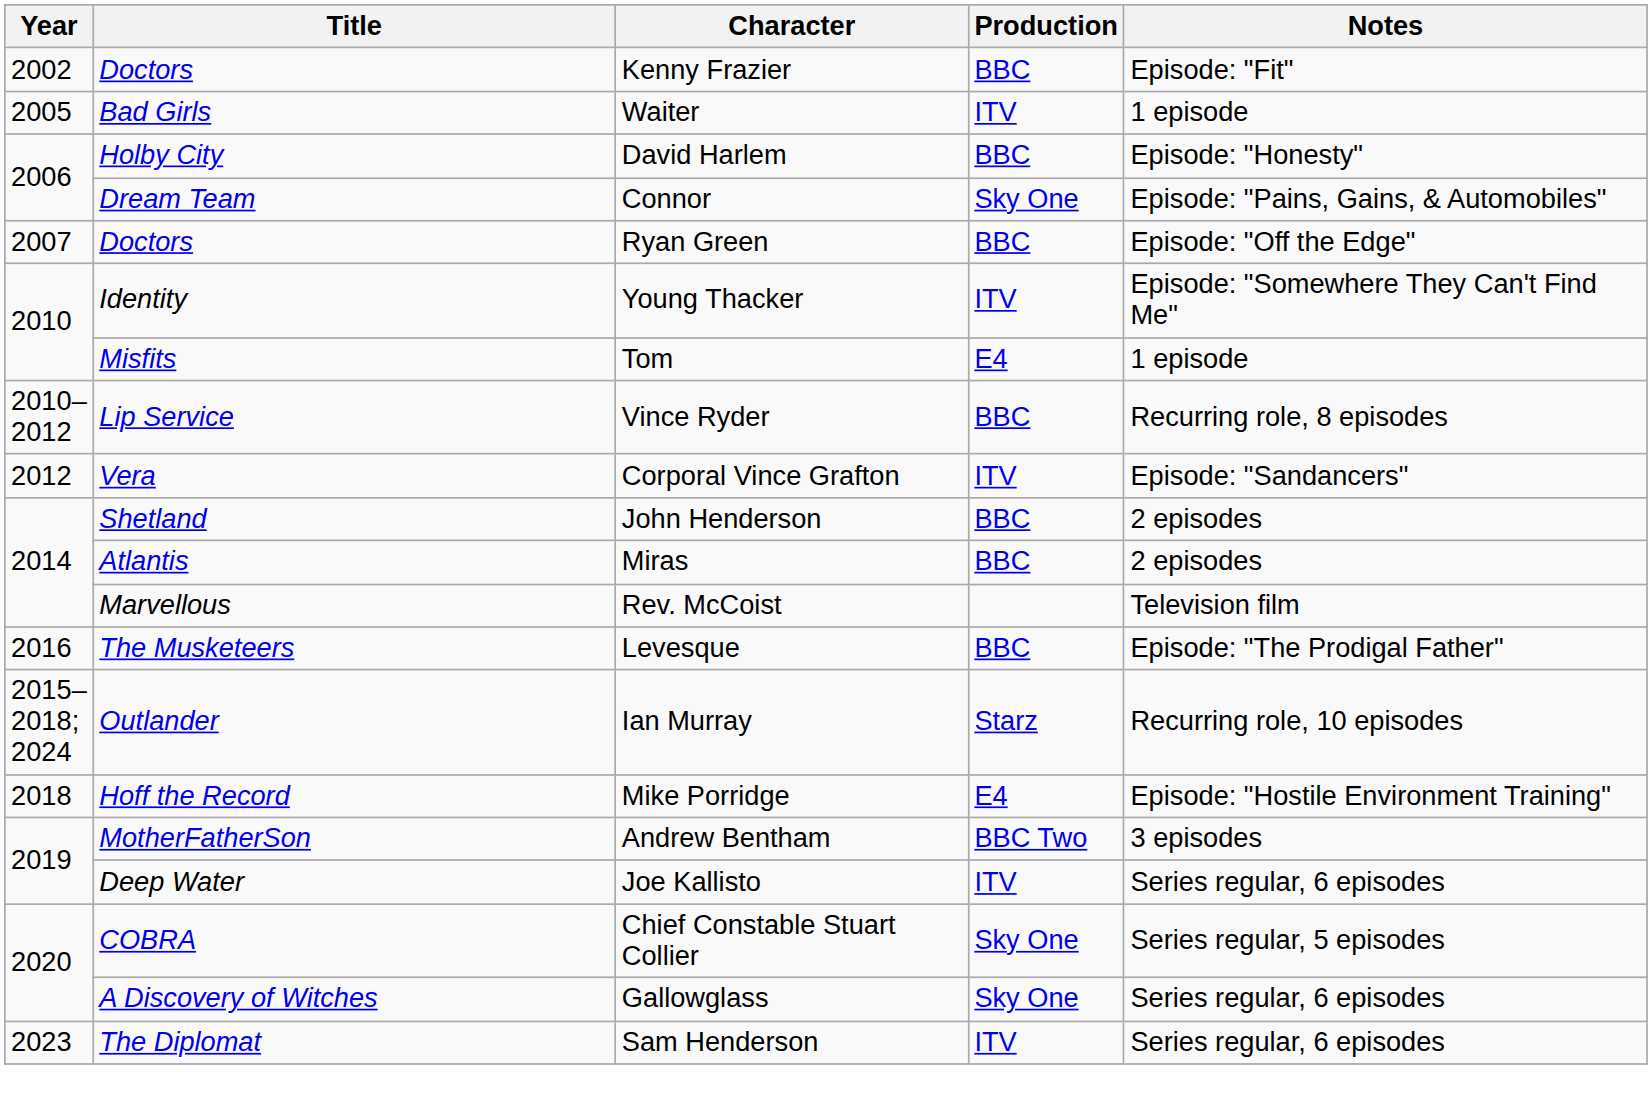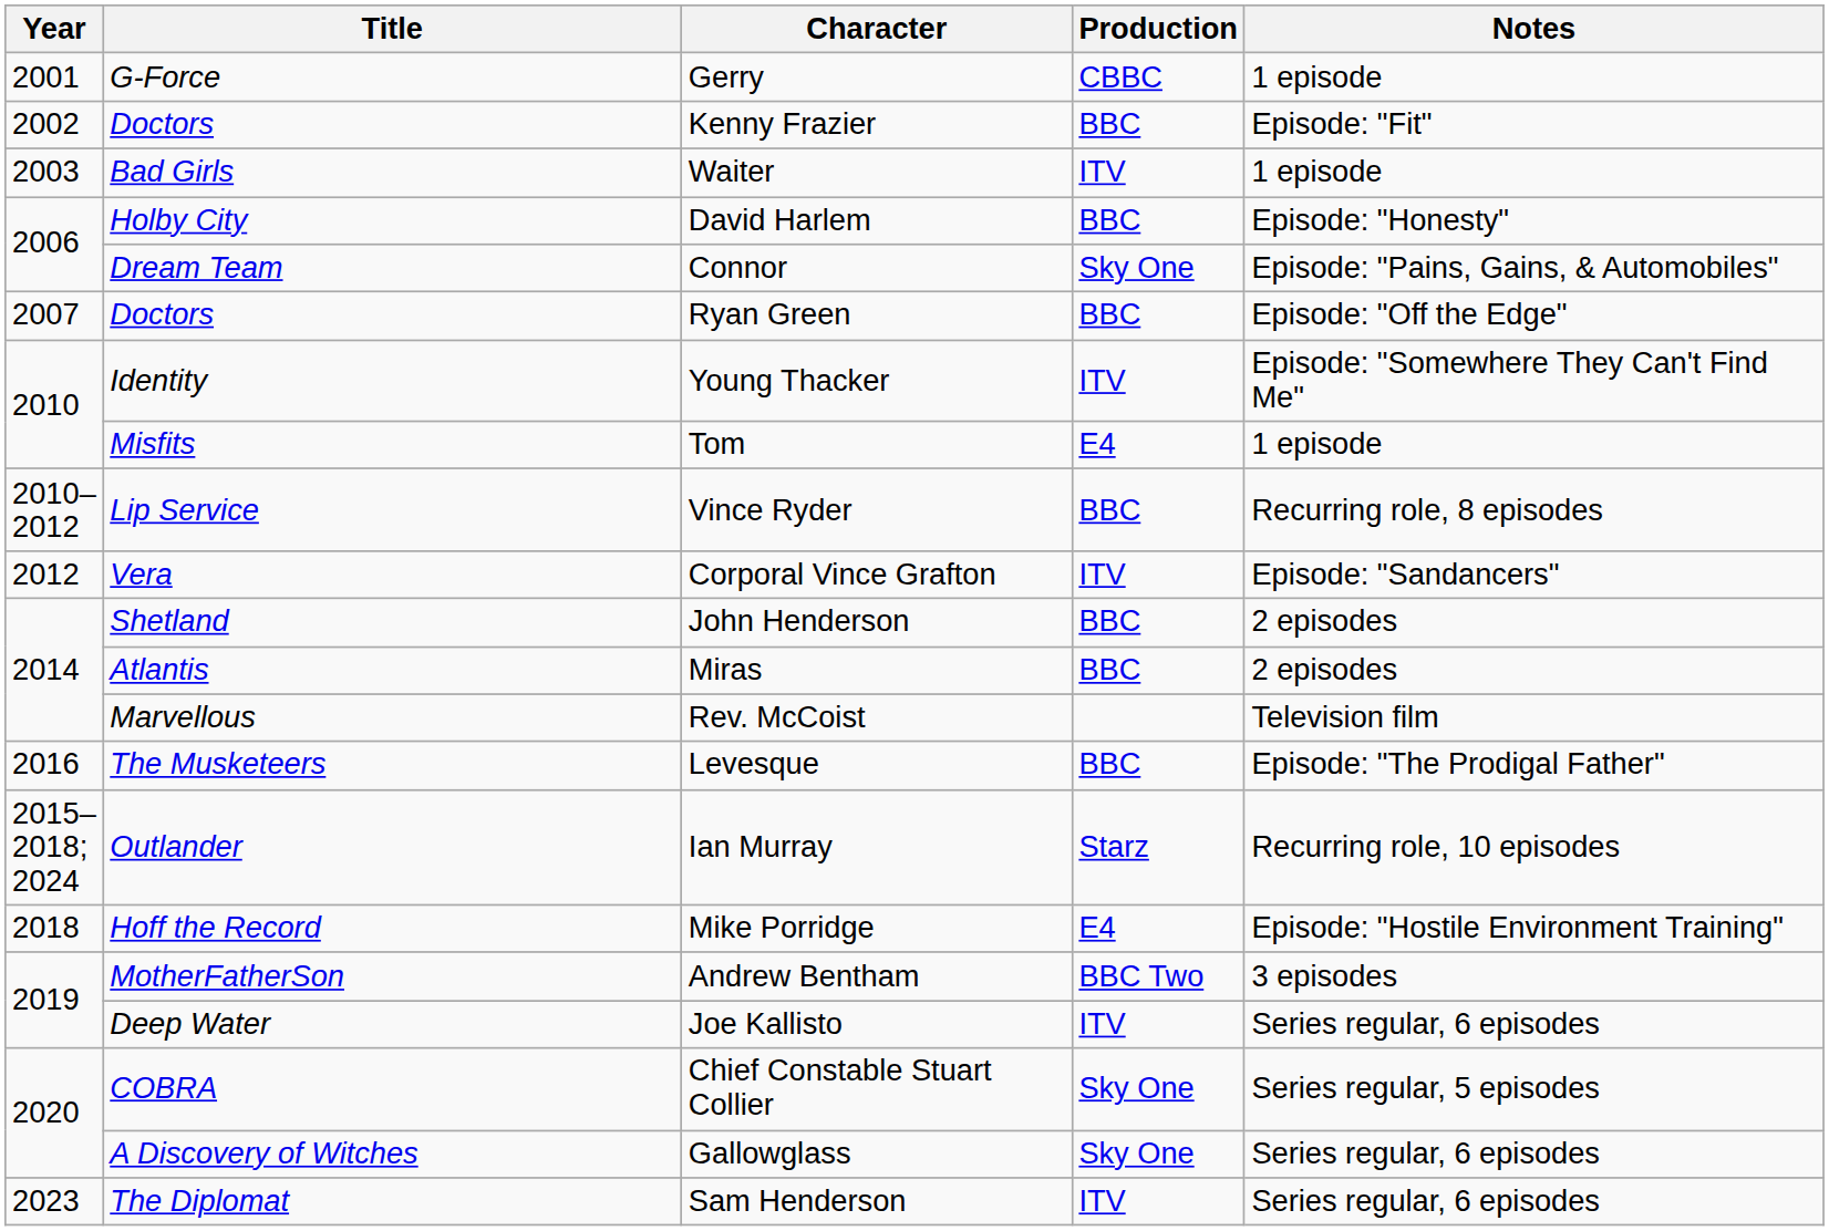+ row: 2001 | G-Force | Gerry | CBBC | 1 episode
Waiter | Year: 2005 -> 2003
